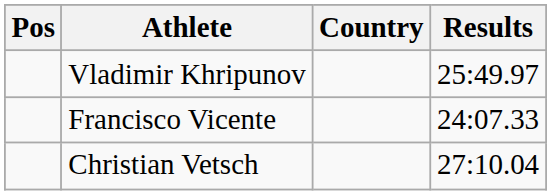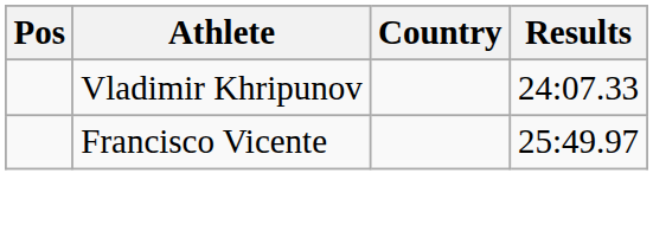Vladimir Khripunov | Results: 25:49.97 -> 24:07.33
Francisco Vicente | Results: 24:07.33 -> 25:49.97
- row: Christian Vetsch | 27:10.04
